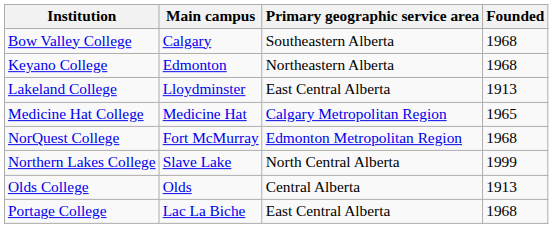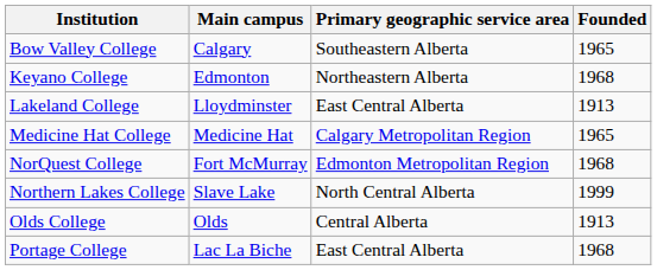Bow Valley College | Founded: 1968 -> 1965
